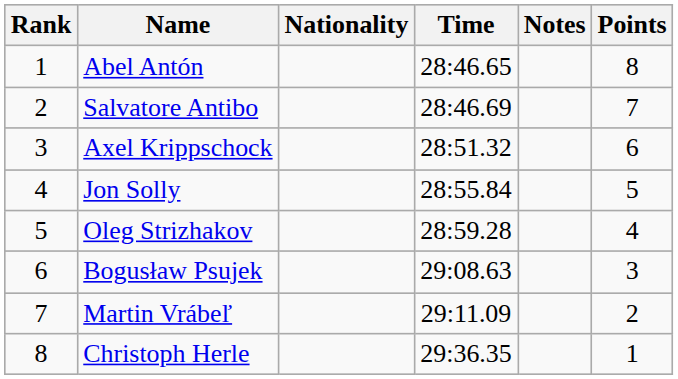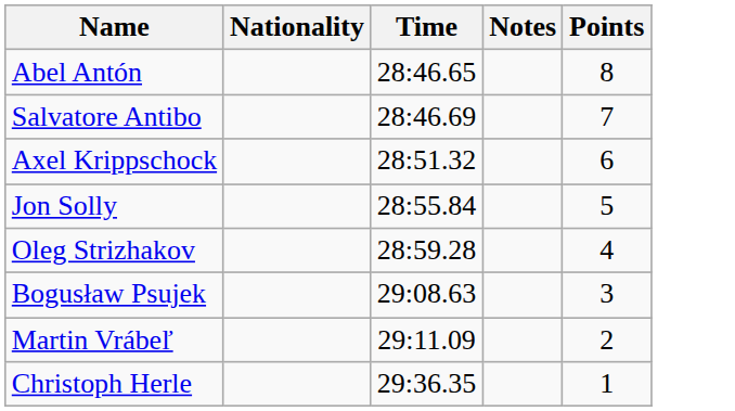- column: Rank | 1 | 2 | 3 | 4 | 5 | 6 | 7 | 8
